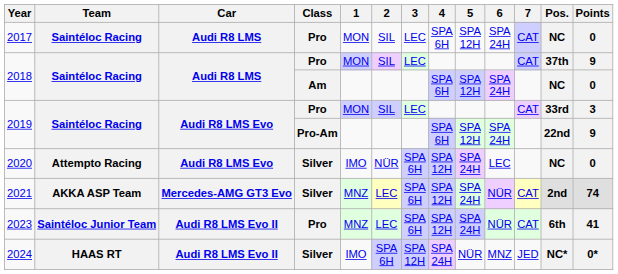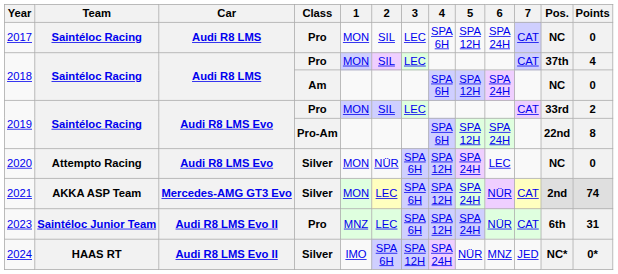2018 / Pro | Points: 9 -> 4
2019 / Pro | Points: 3 -> 2
2019 / Pro-Am | Points: 9 -> 8
2020 | 1: IMO -> MON
2021 | 1: MNZ -> MON
2023 | Points: 41 -> 31
